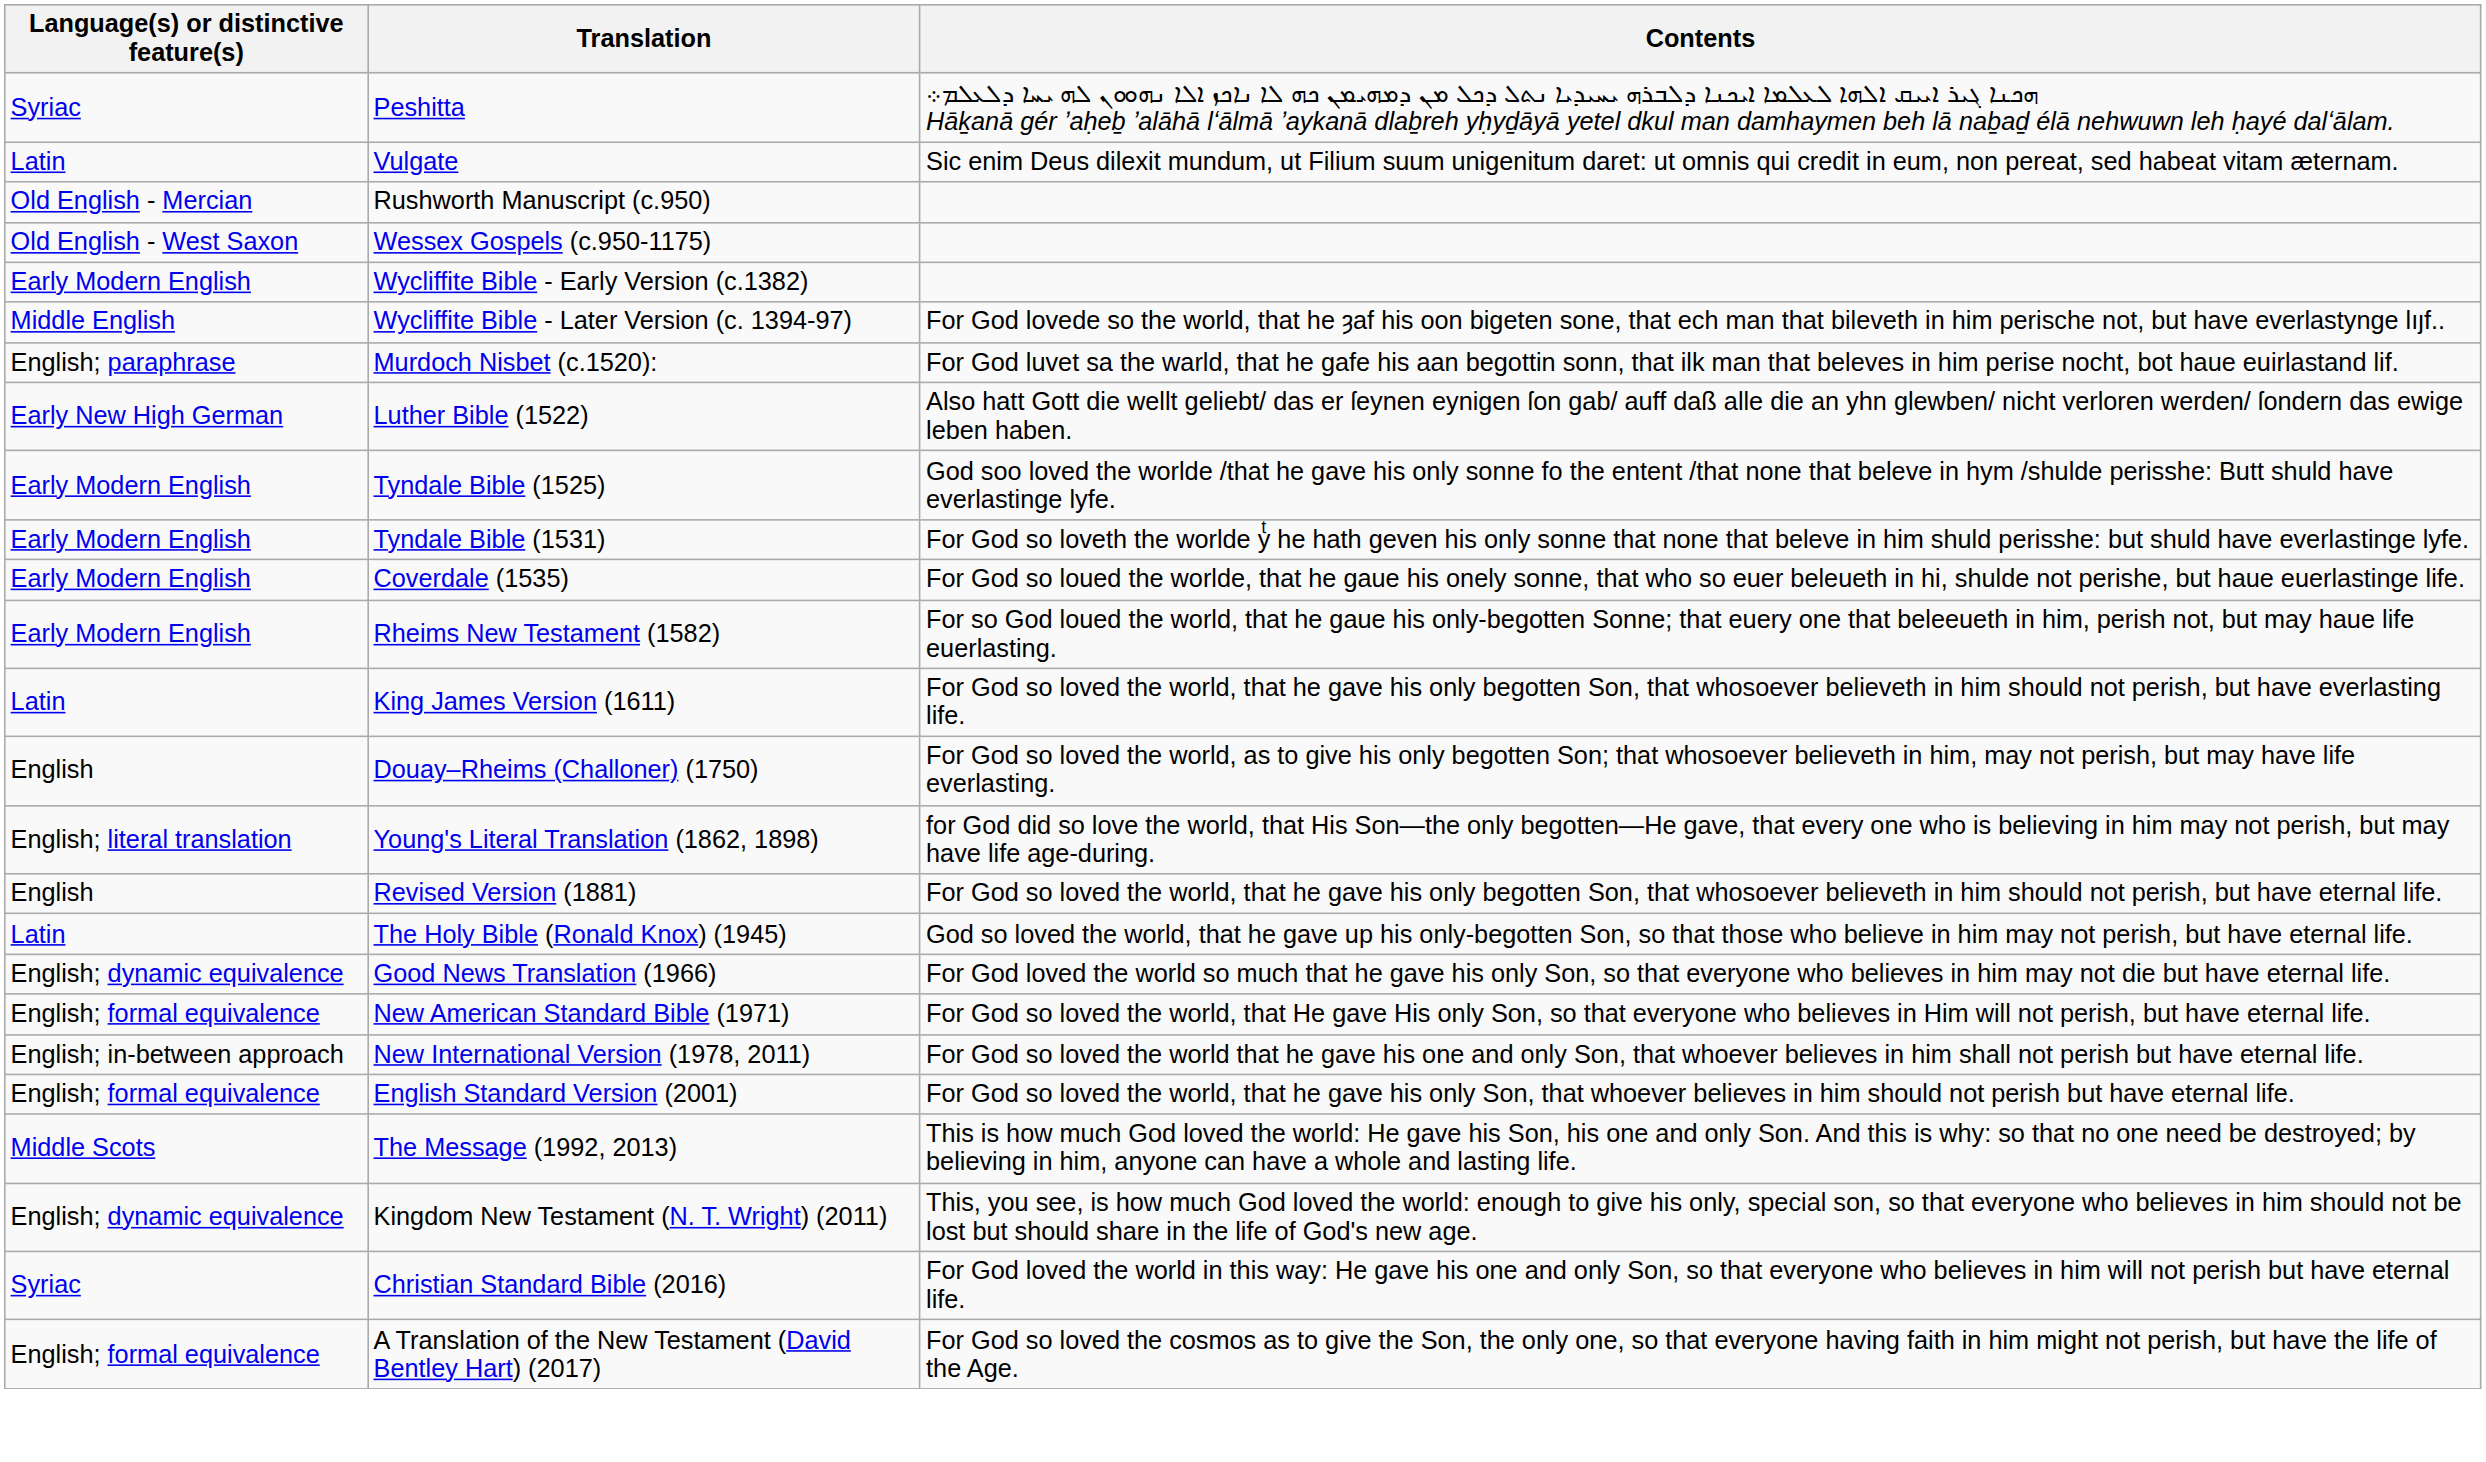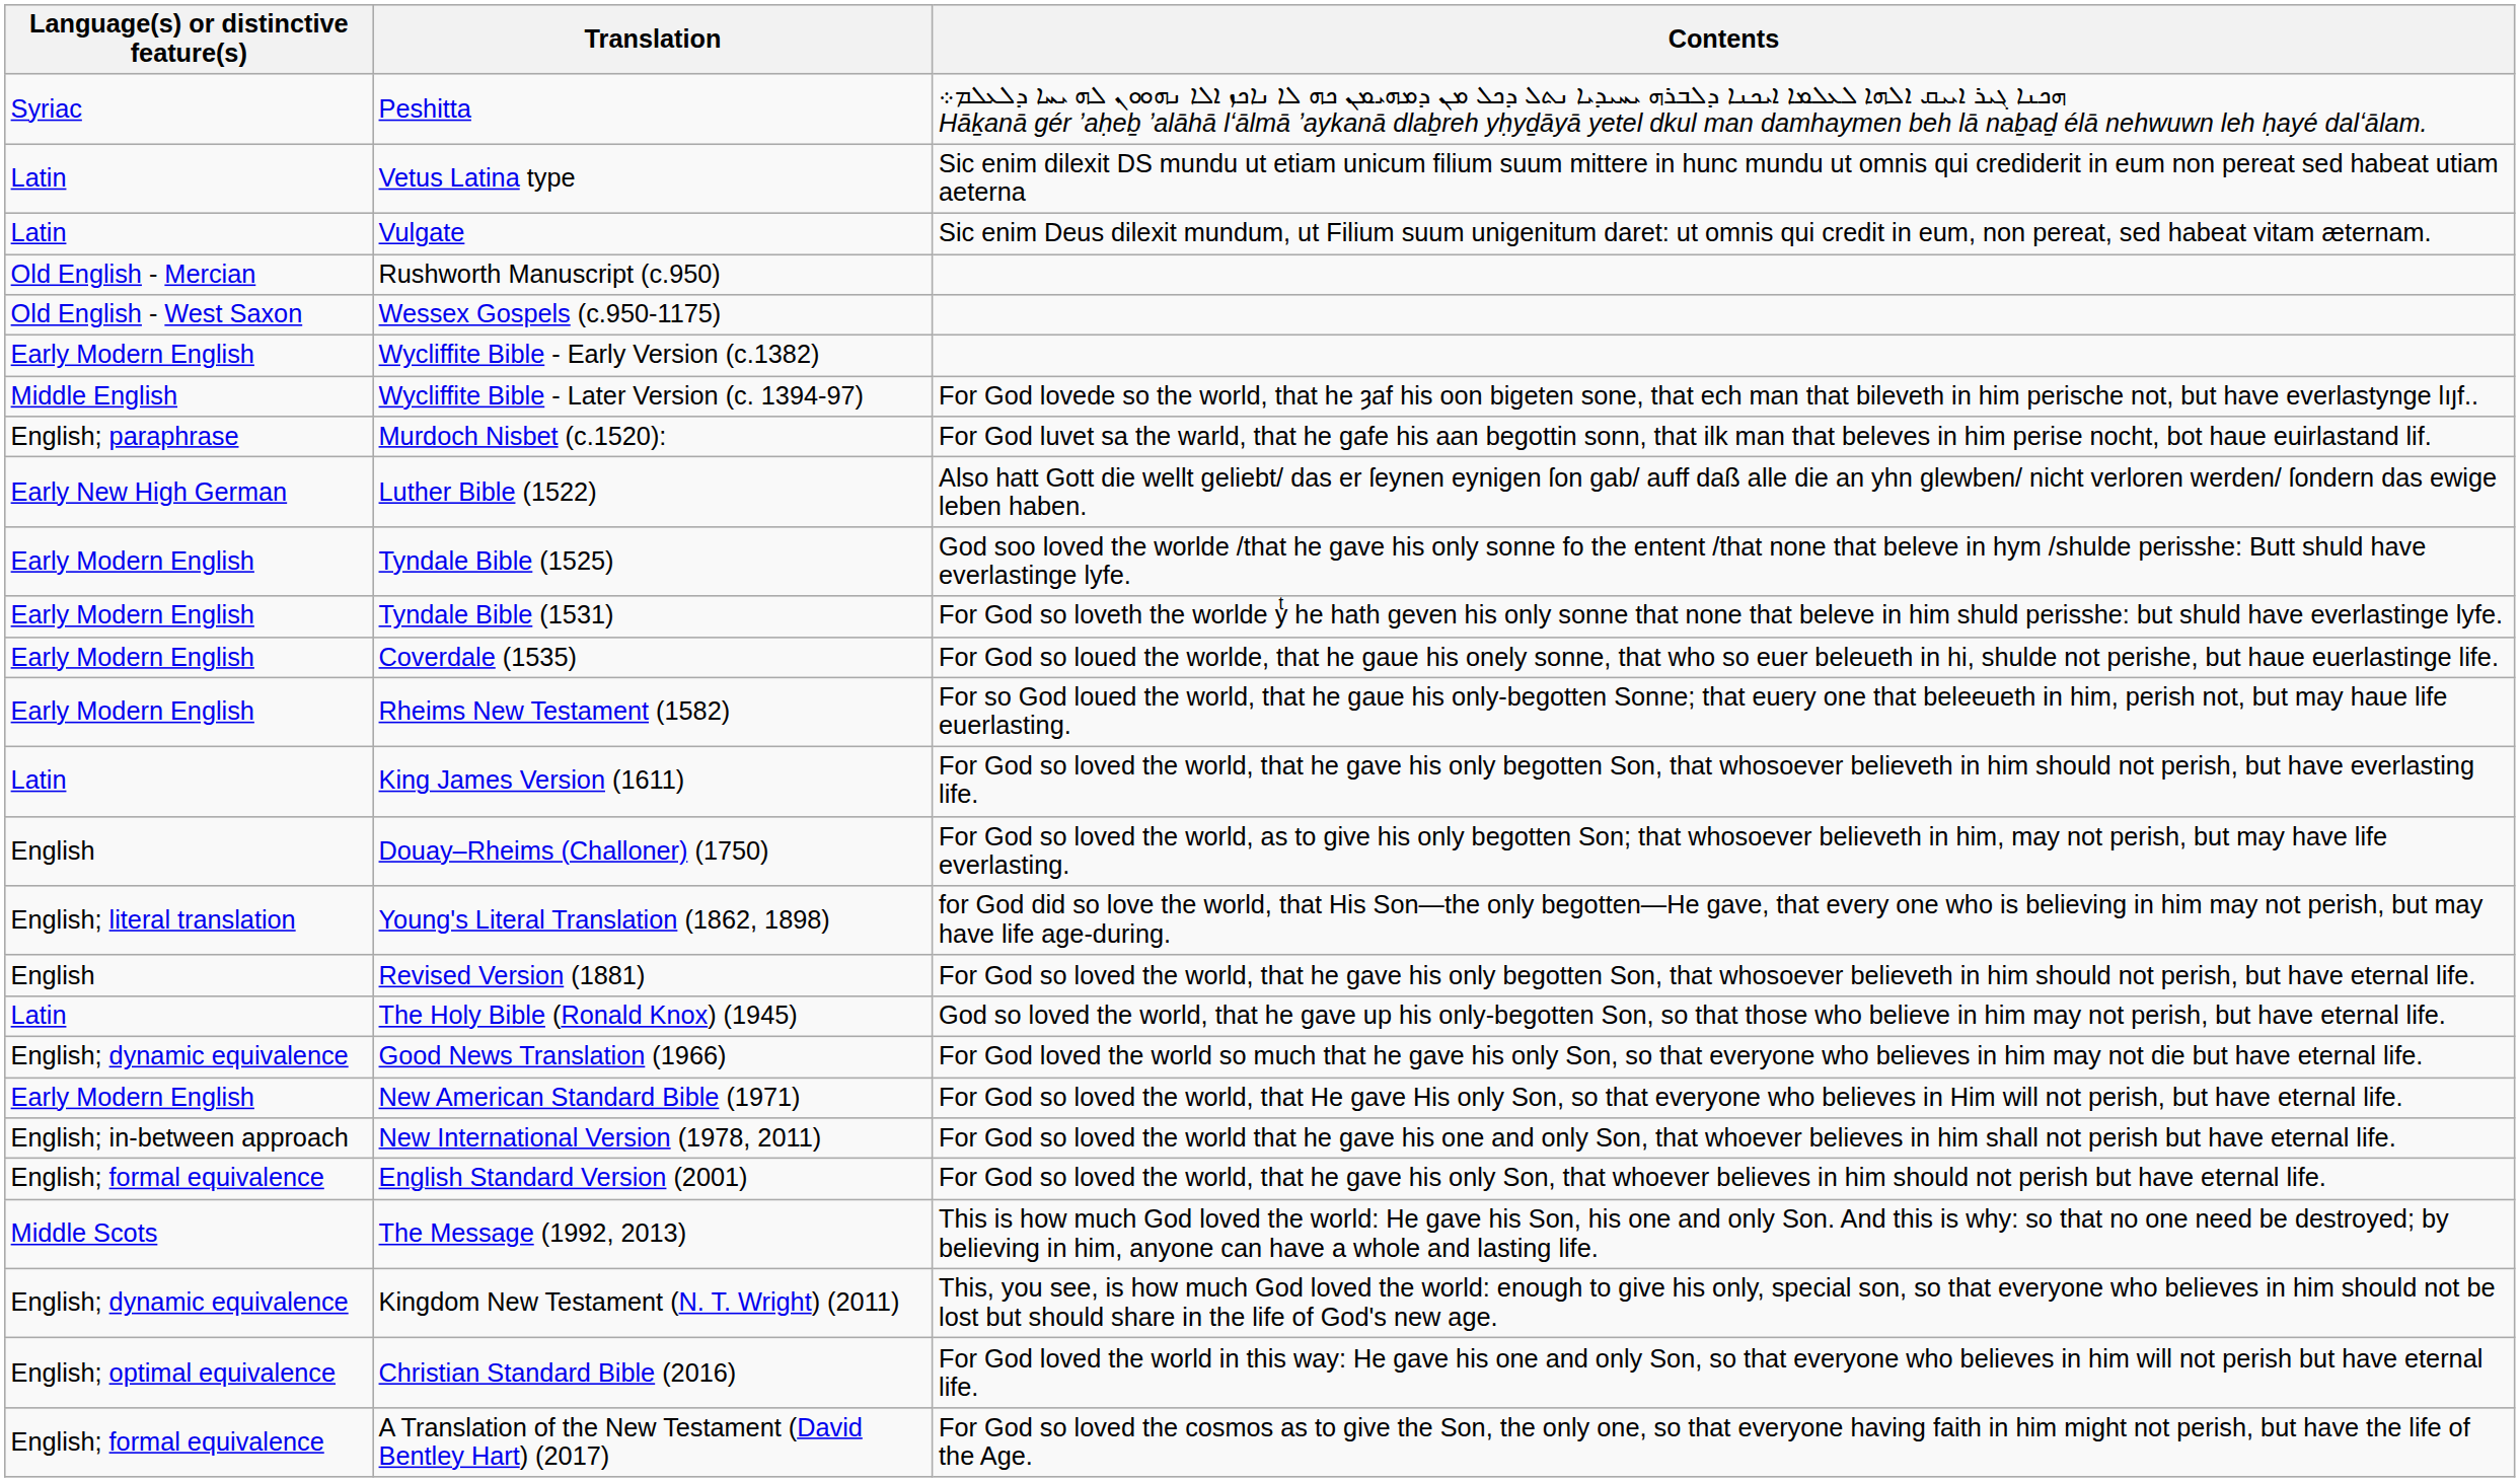+ row: Latin | Vetus Latina type | Sic enim dilexit DS mundu ut etiam unicum filium suum mittere in hunc mundu ut omnis qui crediderit in eum non pereat sed habeat utiam aeterna
New American Standard Bible (1971) | Language(s) or distinctive feature(s): English; formal equivalence -> Early Modern English
Christian Standard Bible (2016) | Language(s) or distinctive feature(s): Syriac -> English; optimal equivalence
